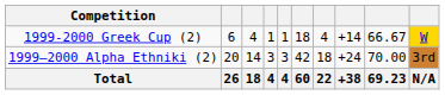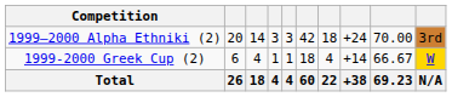rows swapped: 1999–2000 Alpha Ethniki (2) <-> 1999-2000 Greek Cup (2)
